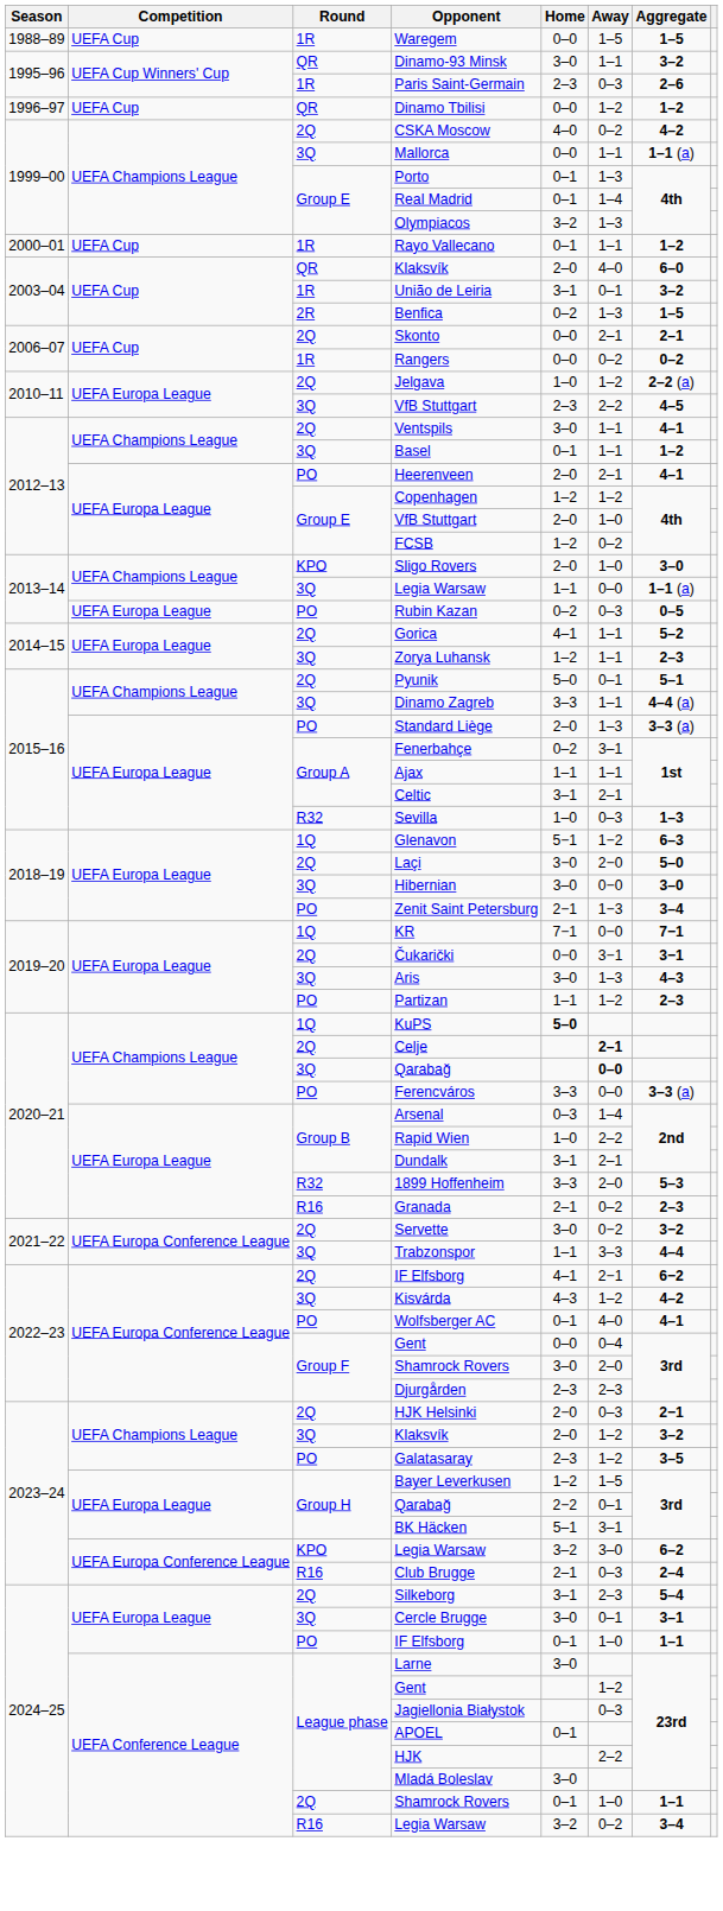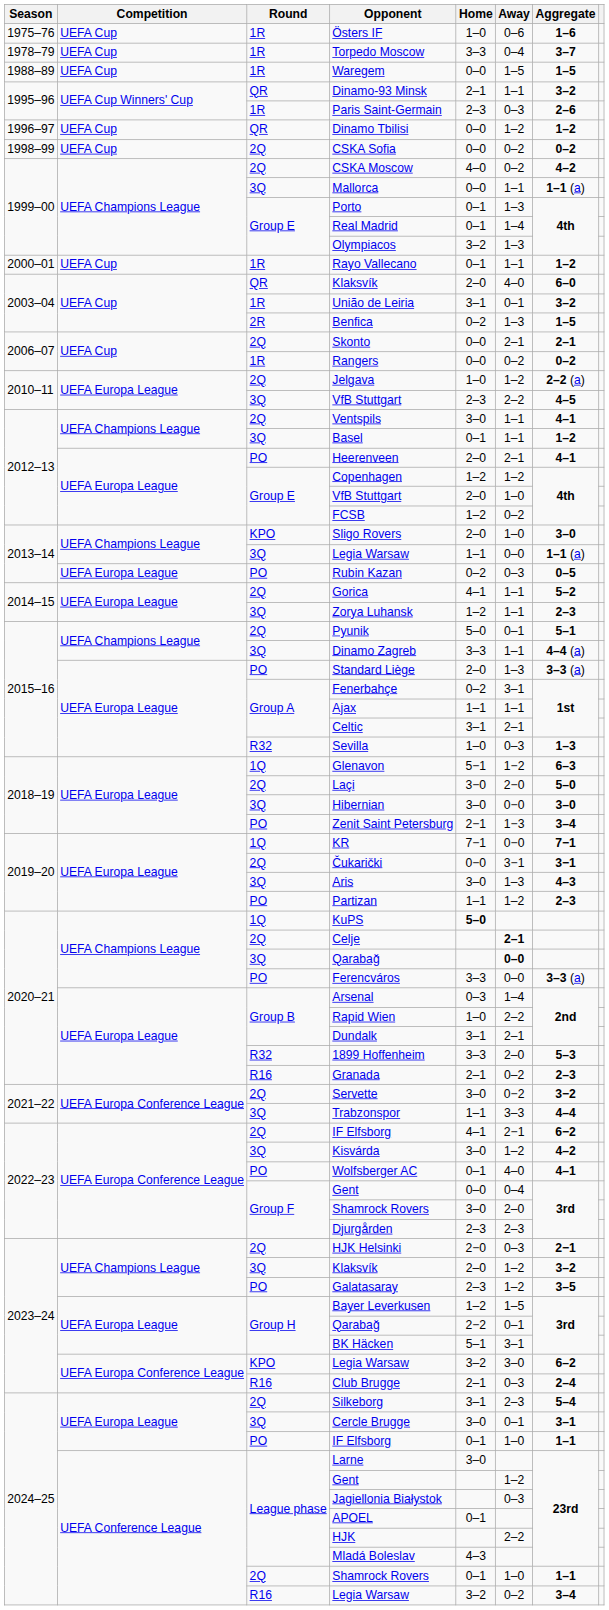+ row: 1975–76 | UEFA Cup | 1R | Östers IF | 1–0 | 0–6 | 1–6
+ row: 1978–79 | UEFA Cup | 1R | Torpedo Moscow | 3–3 | 0–4 | 3–7
Dinamo-93 Minsk | Home: 3–0 -> 2–1
+ row: 1998–99 | UEFA Cup | 2Q | CSKA Sofia | 0–0 | 0–2 | 0–2
Kisvárda | Home: 4–3 -> 3–0
Mladá Boleslav | Home: 3–0 -> 4–3
